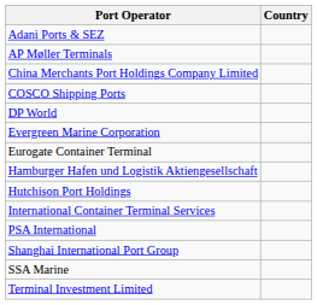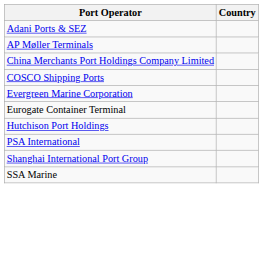- row: DP World
- row: Hamburger Hafen und Logistik Aktiengesellschaft
- row: International Container Terminal Services
- row: Terminal Investment Limited
